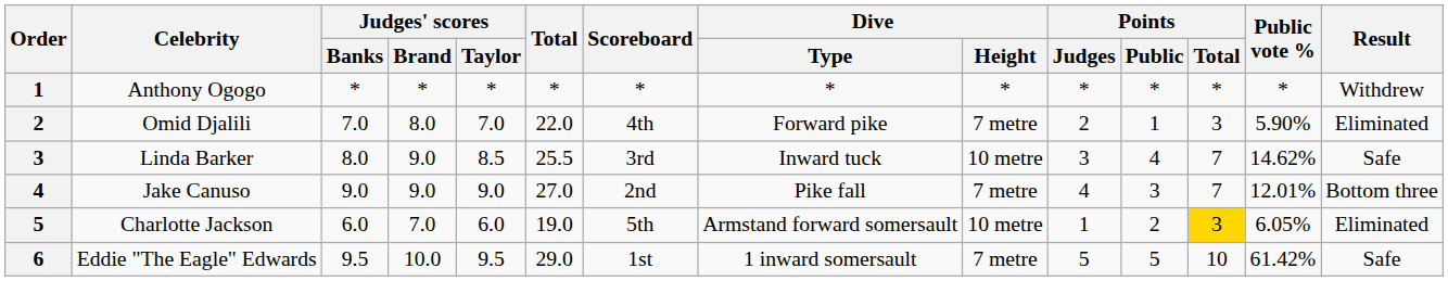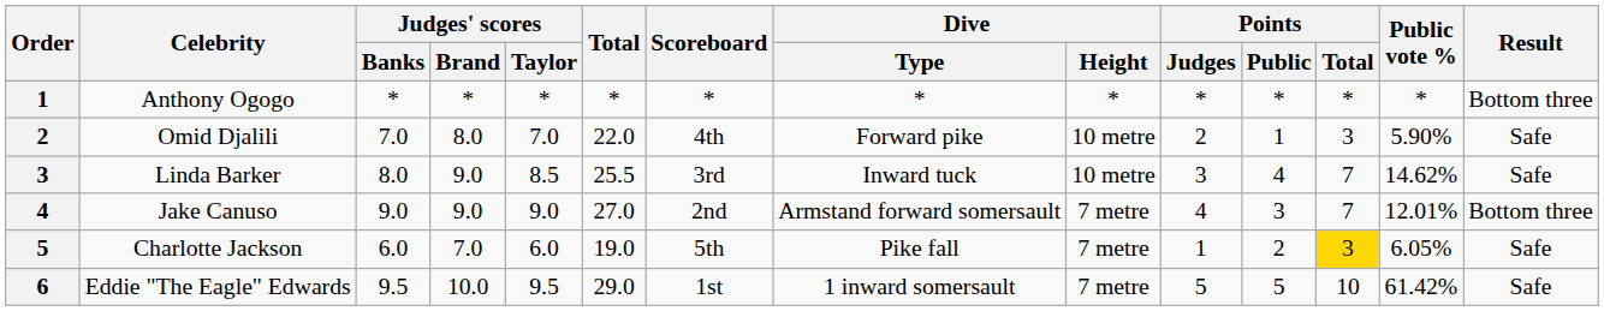Anthony Ogogo | Result: Withdrew -> Bottom three
Omid Djalili | Dive / Height: 7 metre -> 10 metre
Omid Djalili | Result: Eliminated -> Safe
Jake Canuso | Dive / Type: Pike fall -> Armstand forward somersault
Charlotte Jackson | Dive / Type: Armstand forward somersault -> Pike fall
Charlotte Jackson | Dive / Height: 10 metre -> 7 metre
Charlotte Jackson | Result: Eliminated -> Safe
